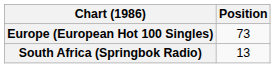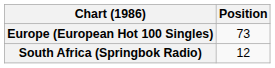South Africa (Springbok Radio) | Position: 13 -> 12
